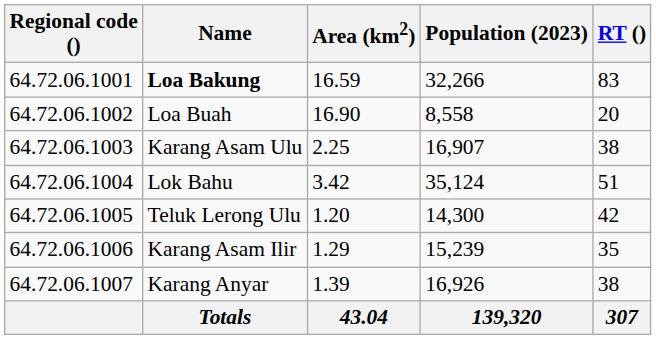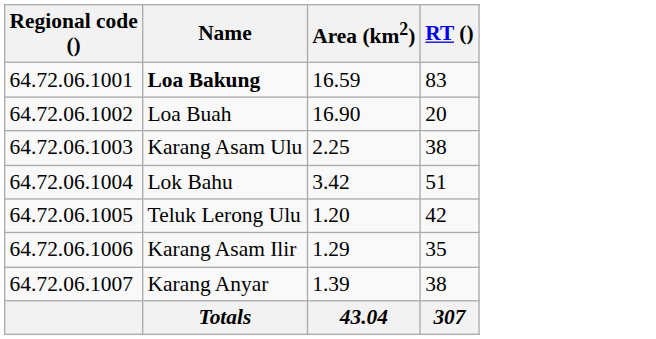- column: Population (2023) | 32,266 | 8,558 | 16,907 | 35,124 | 14,300 | 15,239 | 16,926 | 139,320
